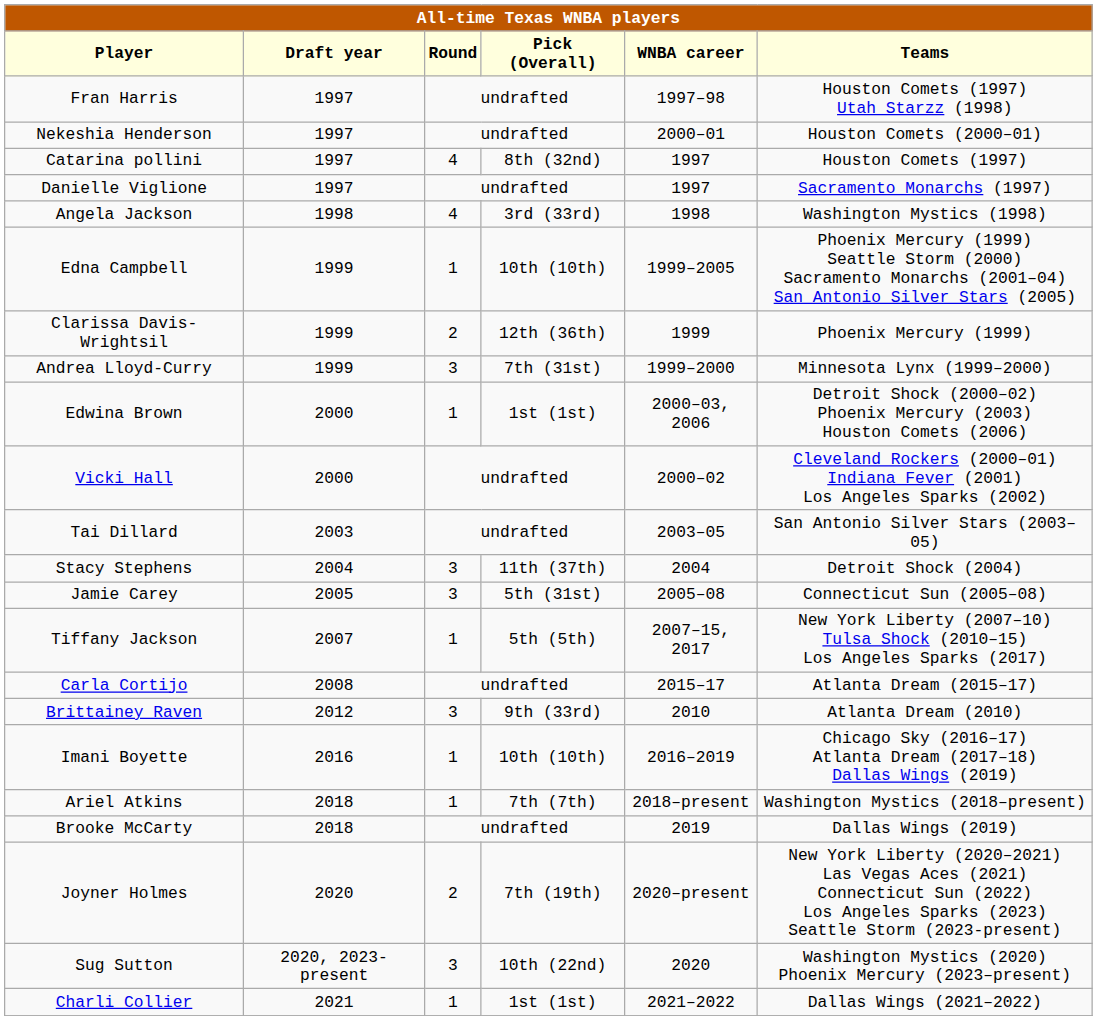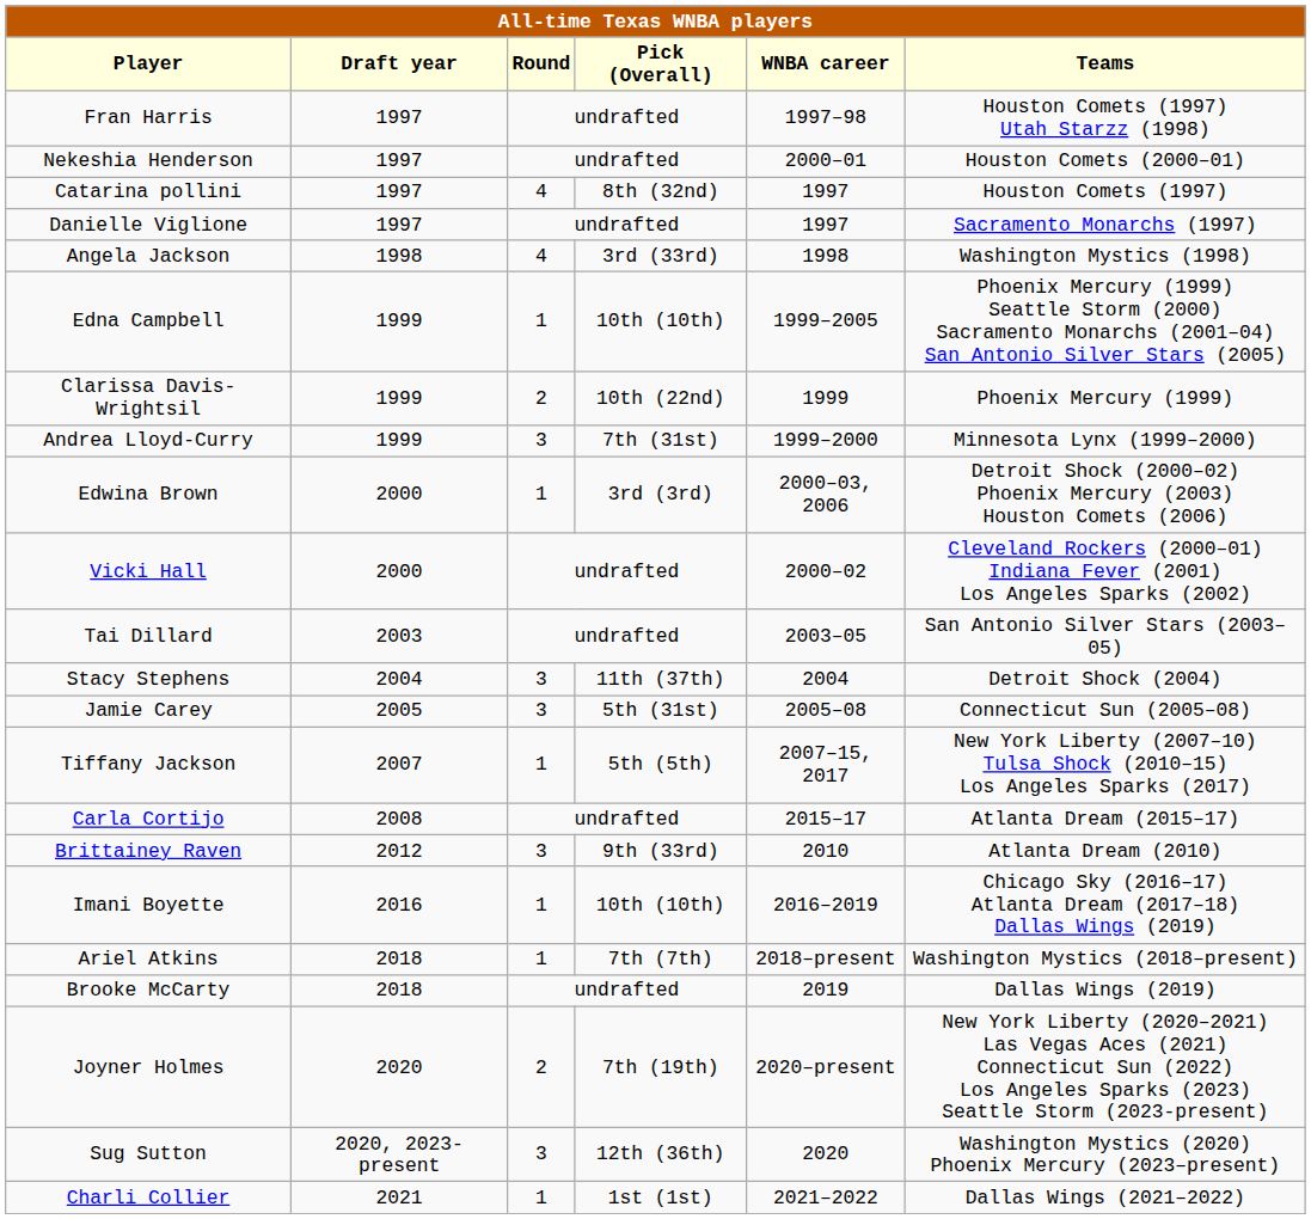Clarissa Davis-Wrightsil | Pick (Overall): 12th (36th) -> 10th (22nd)
Edwina Brown | Pick (Overall): 1st (1st) -> 3rd (3rd)
Sug Sutton | Pick (Overall): 10th (22nd) -> 12th (36th)
